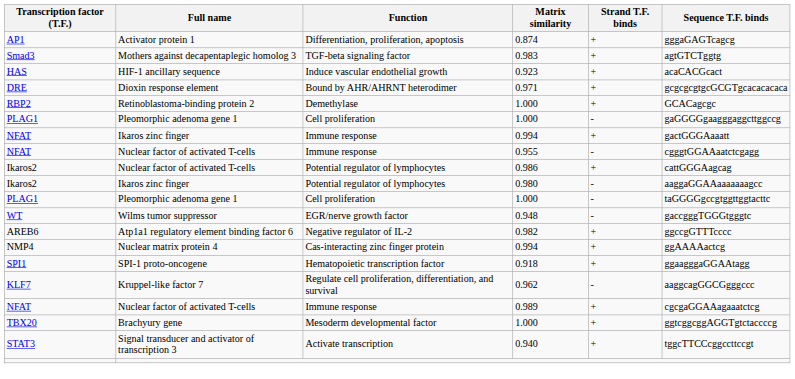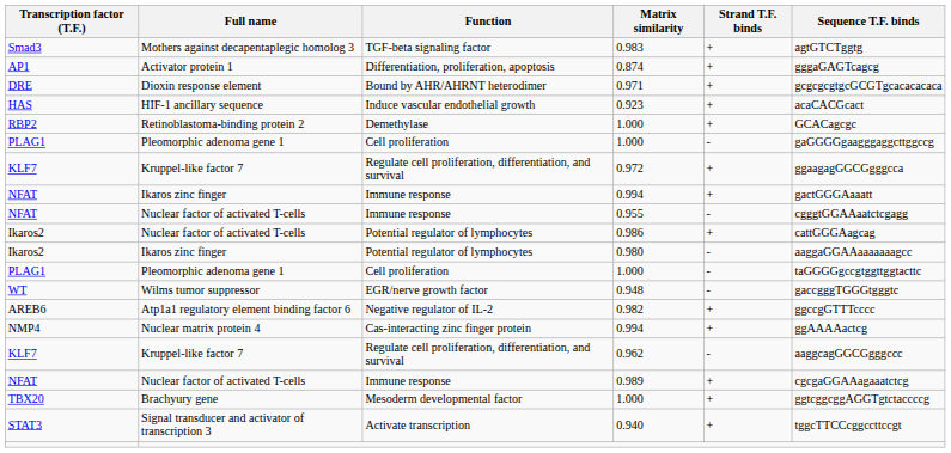rows swapped: 0.874 <-> 0.983
rows swapped: 0.971 <-> 0.923
+ row: KLF7 | Kruppel-like factor 7 | Regulate cell proliferation, differentiation, and survival | 0.972 | + | ggaagagGGCGgggcca
- row: SPI1 | SPI-1 proto-oncogene | Hematopoietic transcription factor | 0.918 | + | ggaagggaGGAAtagg
